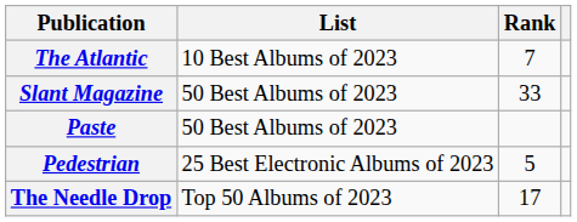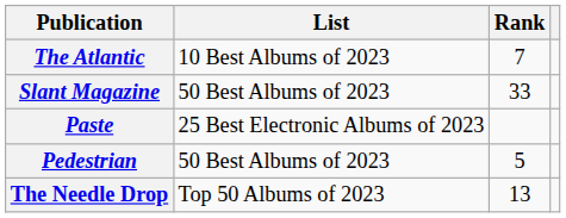Paste | List: 50 Best Albums of 2023 -> 25 Best Electronic Albums of 2023
Pedestrian | List: 25 Best Electronic Albums of 2023 -> 50 Best Albums of 2023
The Needle Drop | Rank: 17 -> 13
